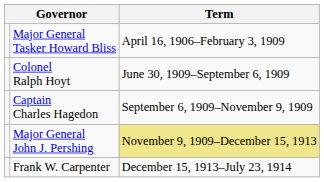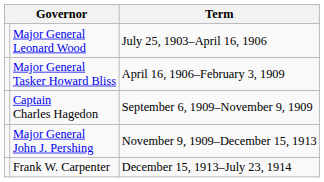+ row: Major General Leonard Wood | July 25, 1903–April 16, 1906
- row: Colonel Ralph Hoyt | June 30, 1909–September 6, 1909
Major General John J. Pershing | Term: khaki background -> no background
